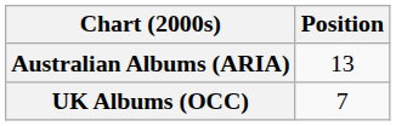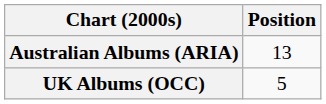UK Albums (OCC) | Position: 7 -> 5
